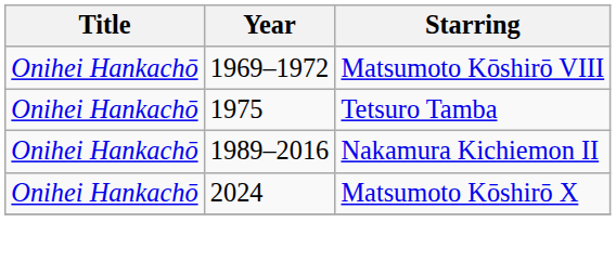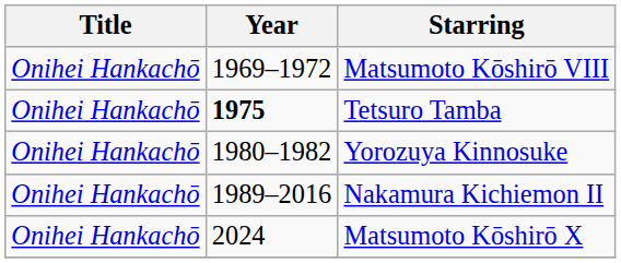Tetsuro Tamba | Year: normal -> bold
+ row: Onihei Hankachō | 1980–1982 | Yorozuya Kinnosuke
